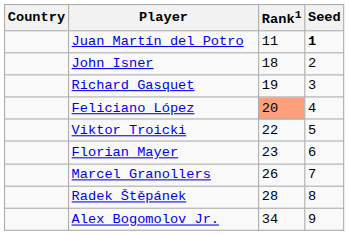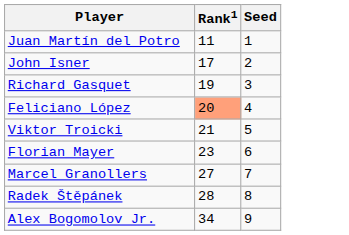- column: Country
Juan Martín del Potro | Seed: bold -> normal
John Isner | Rank1: 18 -> 17
Viktor Troicki | Rank1: 22 -> 21
Marcel Granollers | Rank1: 26 -> 27
